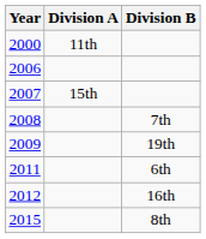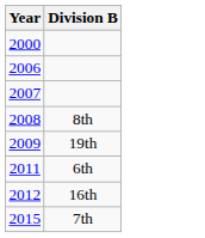- column: Division A | 11th | 15th
2008 | Division B: 7th -> 8th
2015 | Division B: 8th -> 7th
